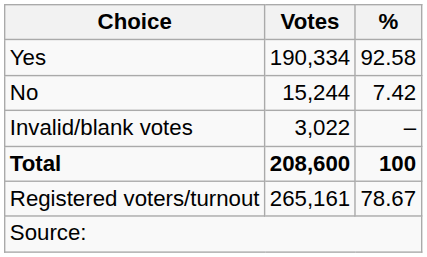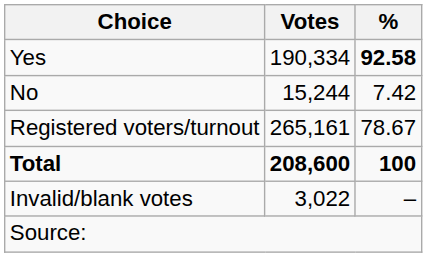Yes | %: normal -> bold
rows swapped: Invalid/blank votes <-> Registered voters/turnout
